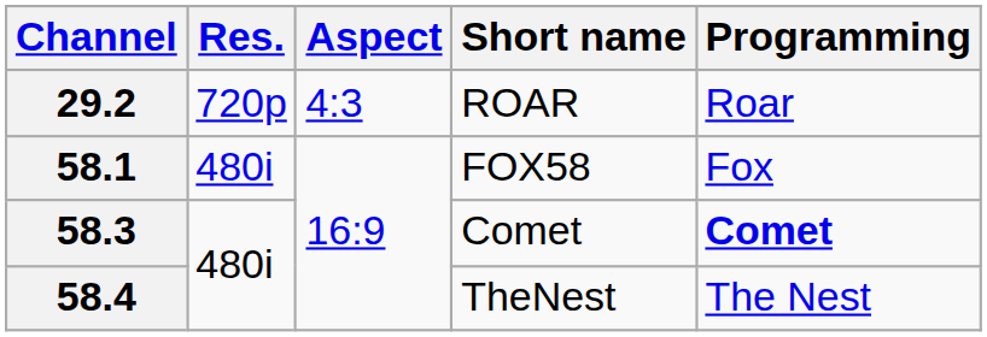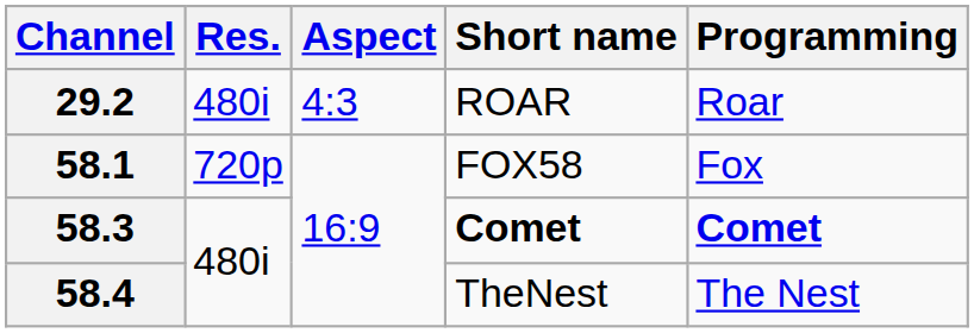29.2 | Res.: 720p -> 480i
58.1 | Res.: 480i -> 720p
58.3 | Short name: normal -> bold
